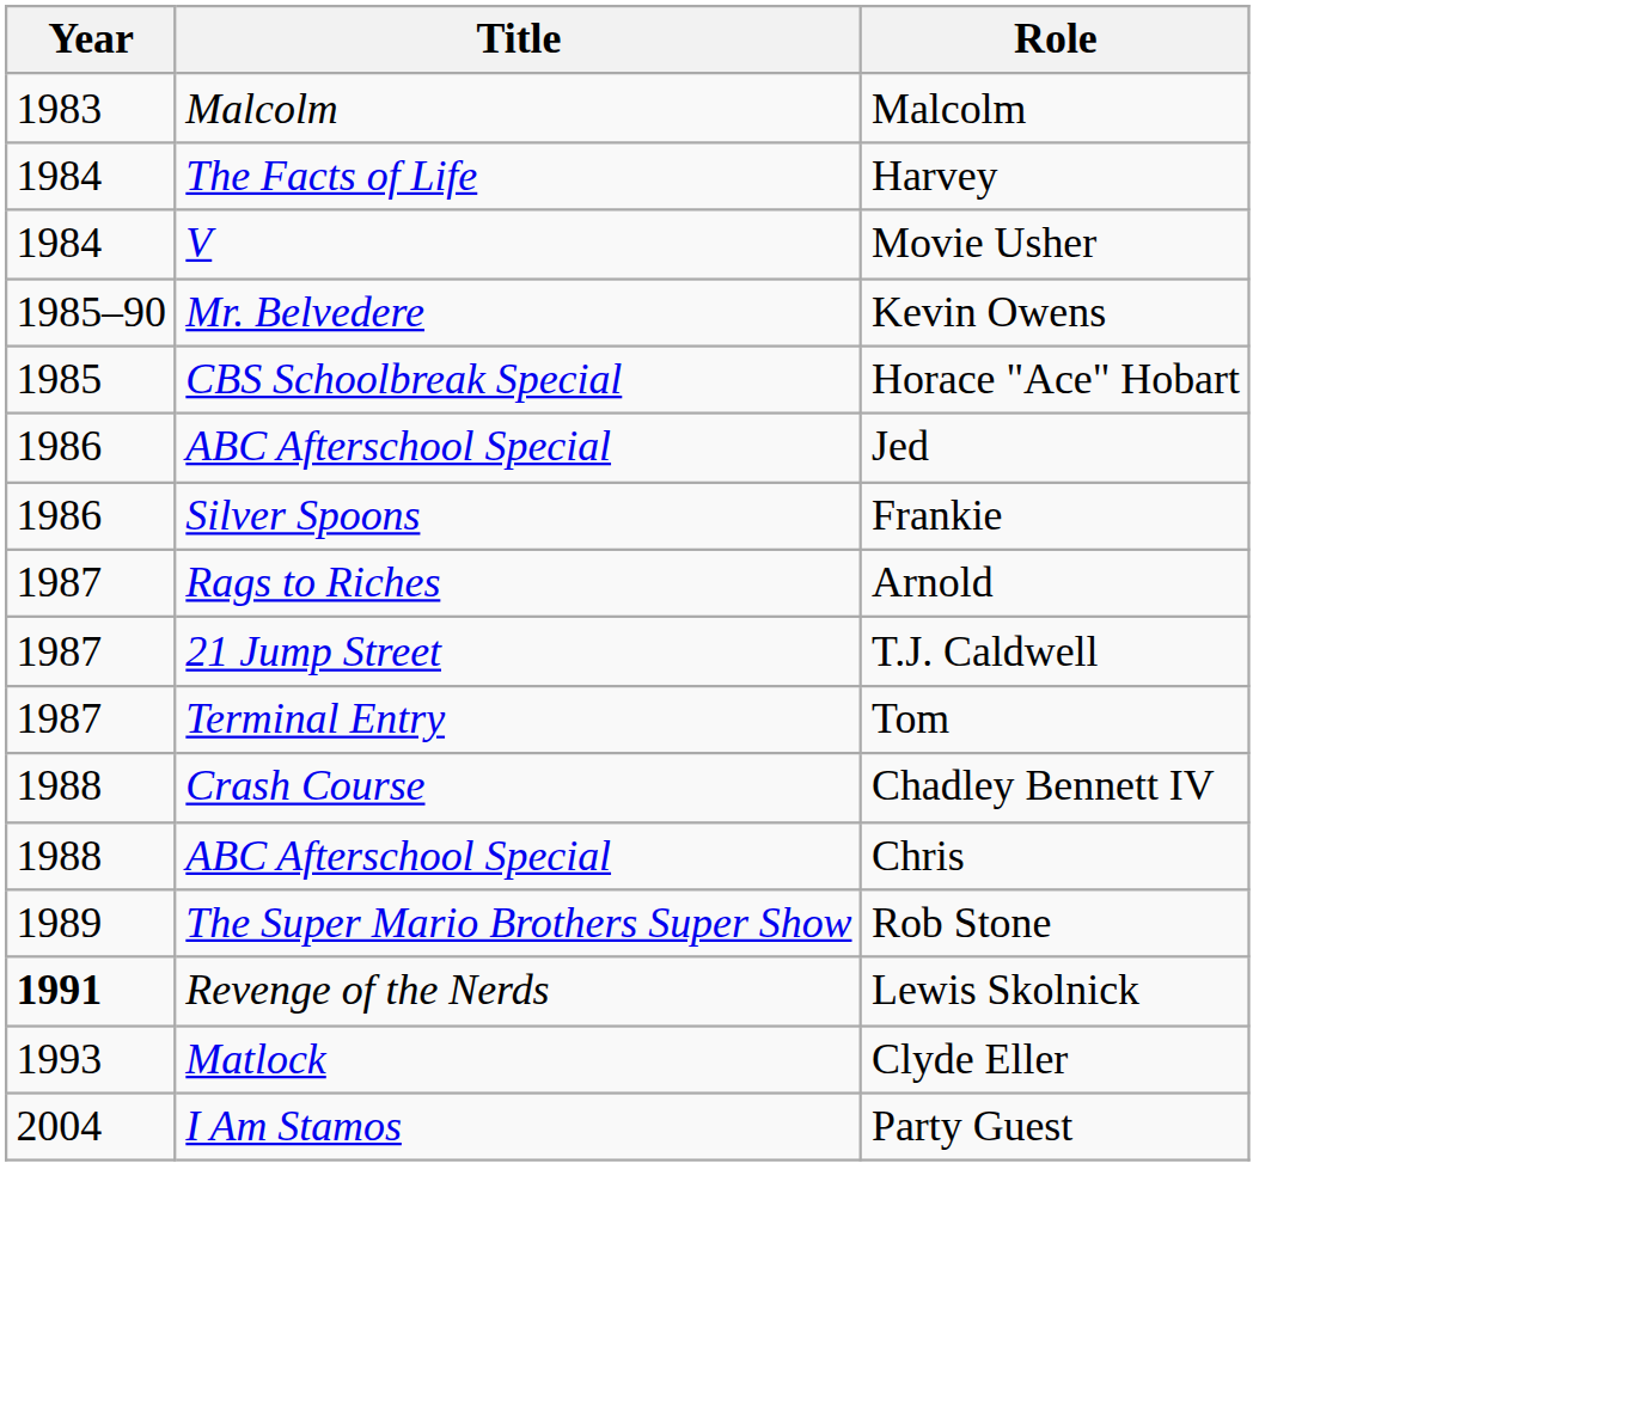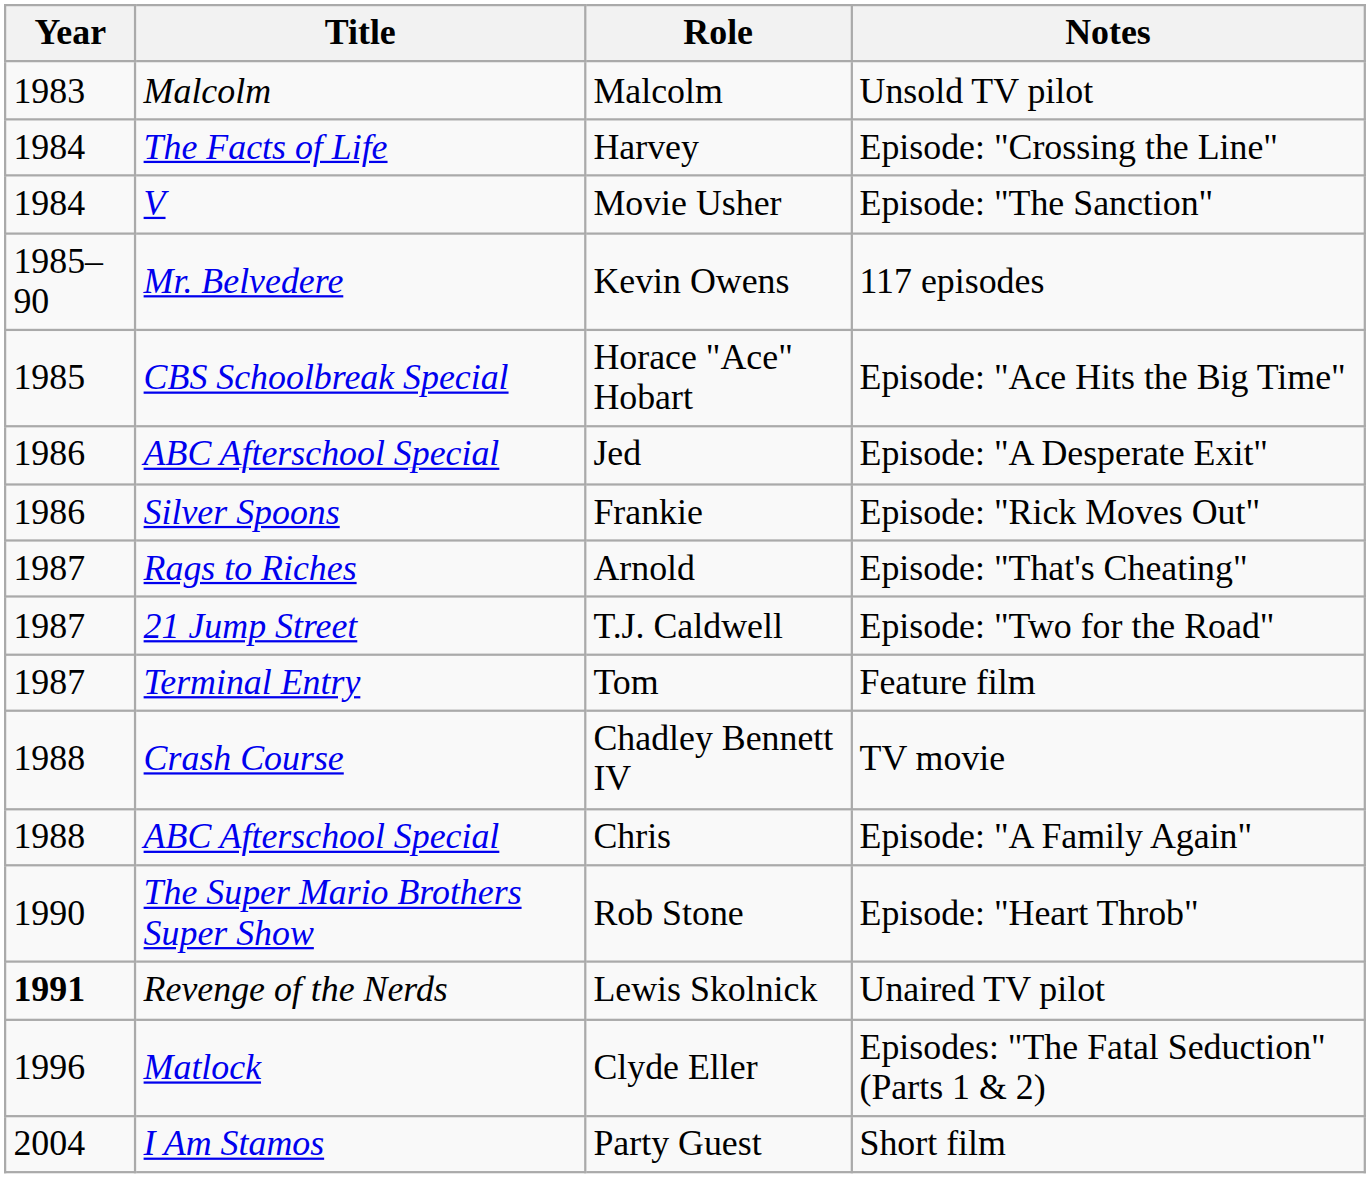+ column: Notes | Unsold TV pilot | Episode: "Crossing the Line" | Episode: "The Sanction" | 117 episodes | Episode: "Ace Hits the Big Time" | Episode: "A Desperate Exit" | Episode: "Rick Moves Out" | Episode: "That's Cheating" | Episode: "Two for the Road" | Feature film | TV movie | Episode: "A Family Again" | Episode: "Heart Throb" | Unaired TV pilot | Episodes: "The Fatal Seduction" (Parts 1 & 2) | Short film
Rob Stone | Year: 1989 -> 1990
Clyde Eller | Year: 1993 -> 1996
